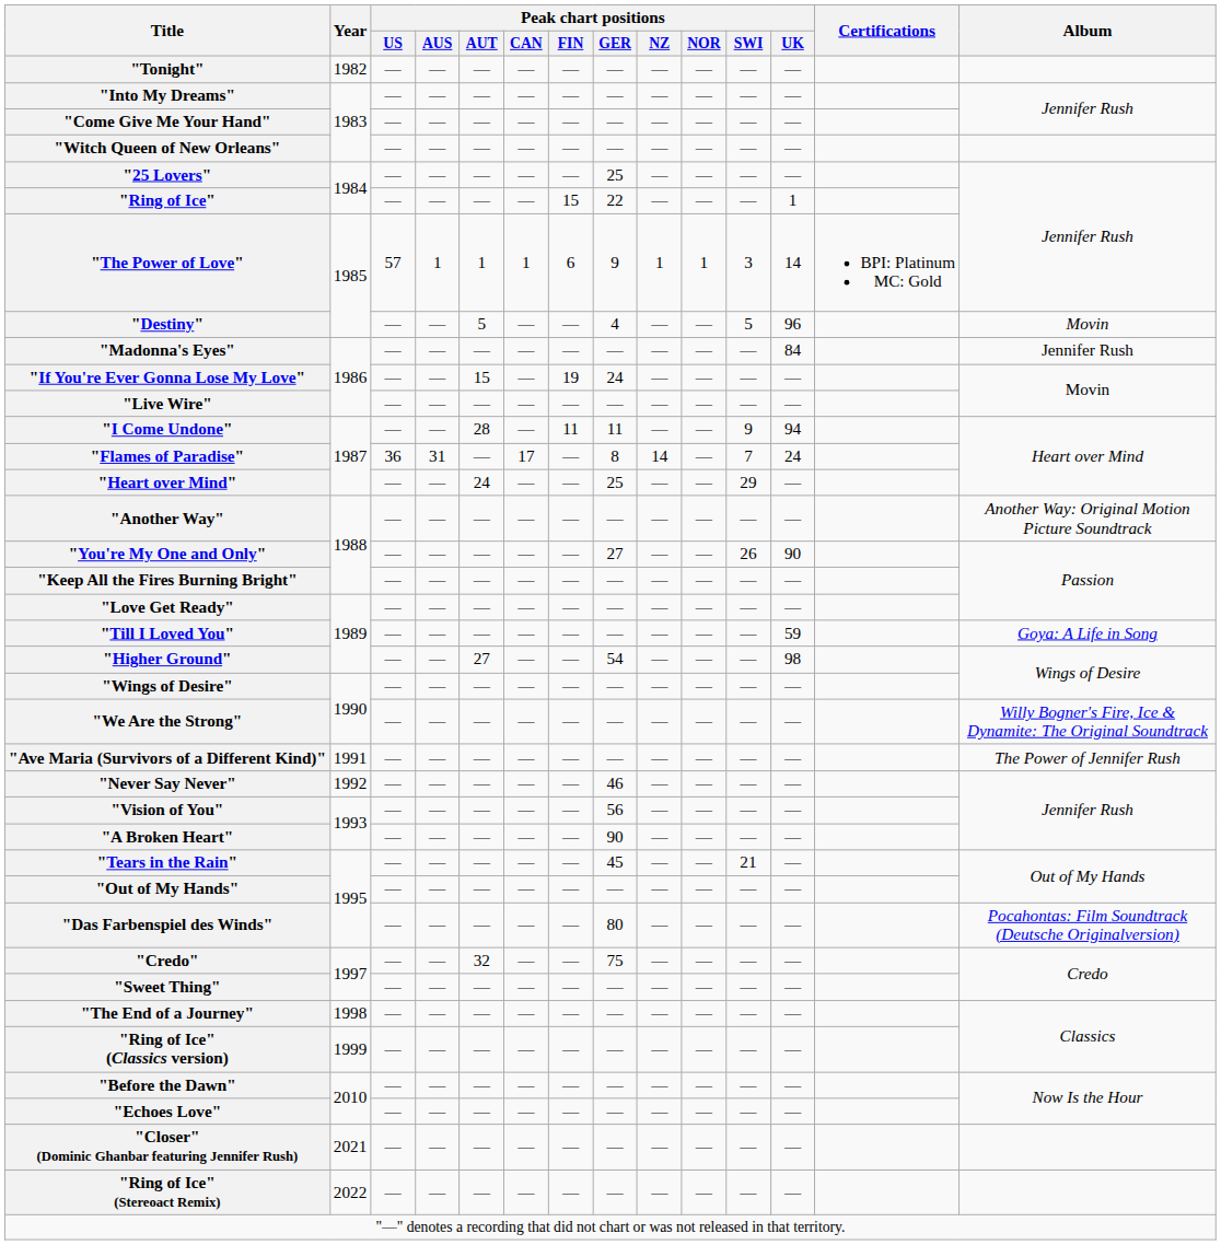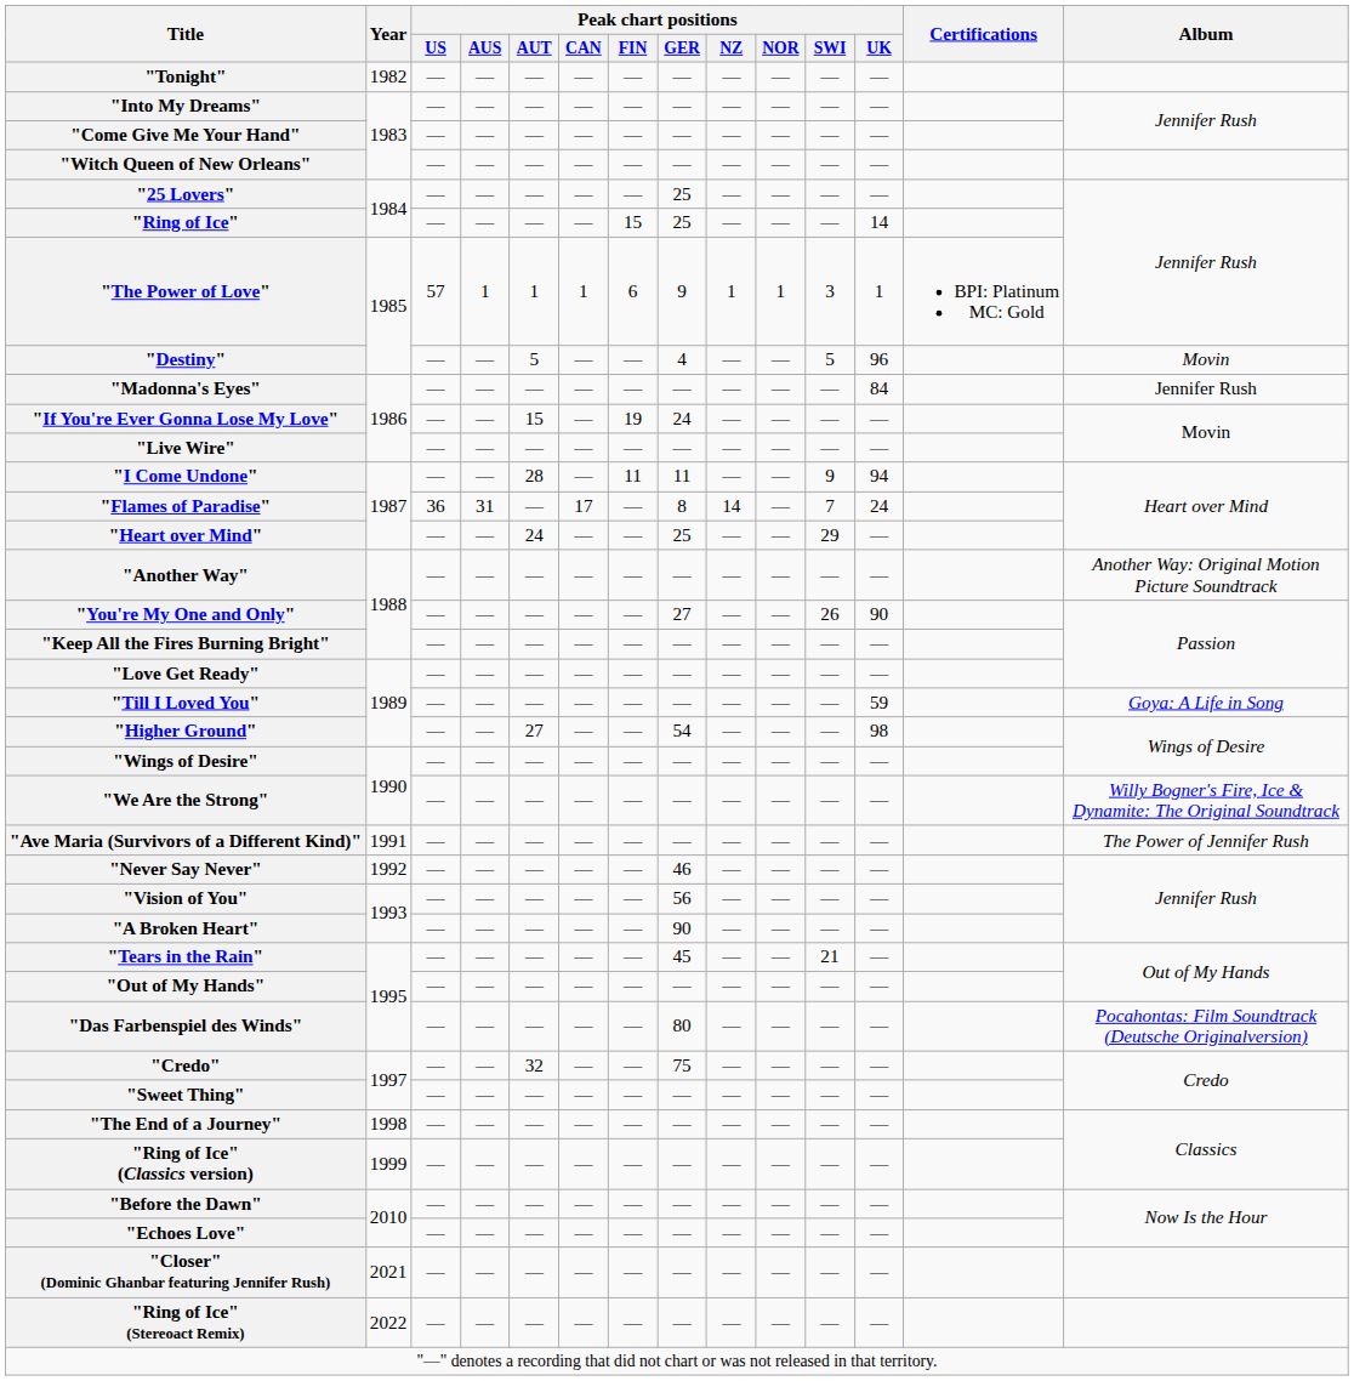"Ring of Ice" | Peak chart positions / GER: 22 -> 25
"Ring of Ice" | Peak chart positions / UK: 1 -> 14
"The Power of Love" | Peak chart positions / UK: 14 -> 1
